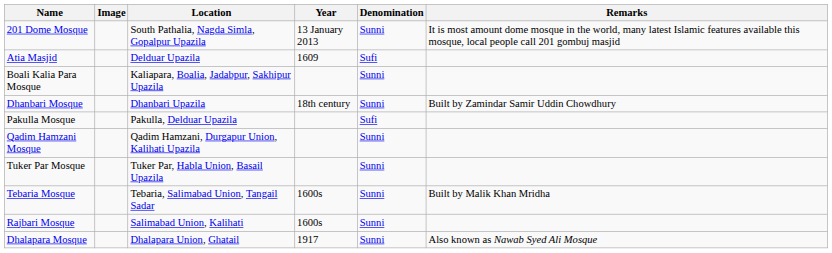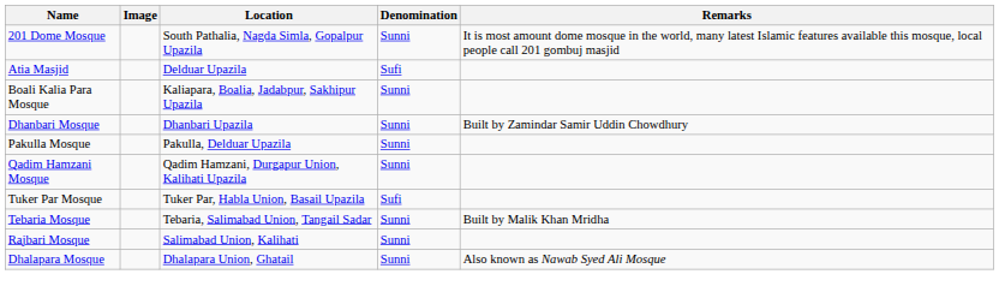- column: Year | 13 January 2013 | 1609 | 18th century | 1600s | 1600s | 1917
Pakulla Mosque | Denomination: Sufi -> Sunni
Tuker Par Mosque | Denomination: Sunni -> Sufi
